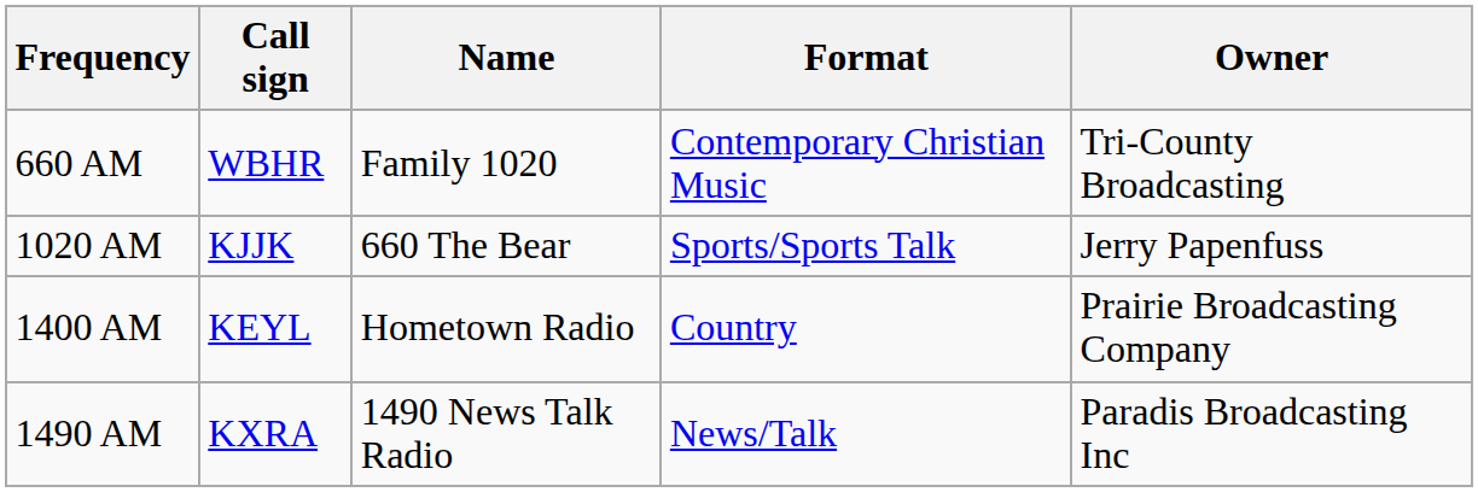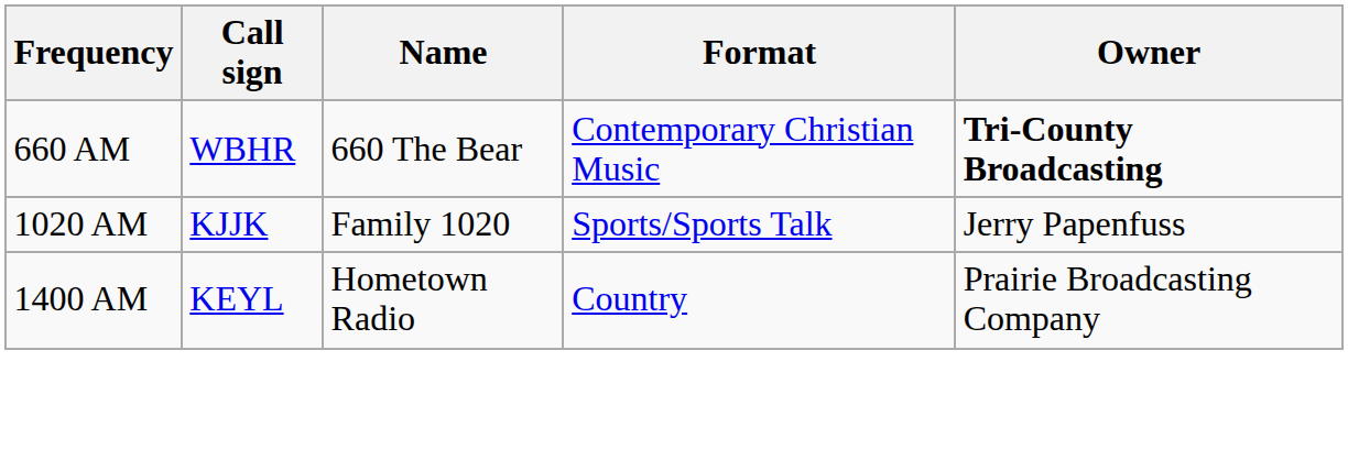660 AM | Name: Family 1020 -> 660 The Bear
660 AM | Owner: normal -> bold
1020 AM | Name: 660 The Bear -> Family 1020
- row: 1490 AM | KXRA | 1490 News Talk Radio | News/Talk | Paradis Broadcasting Inc
